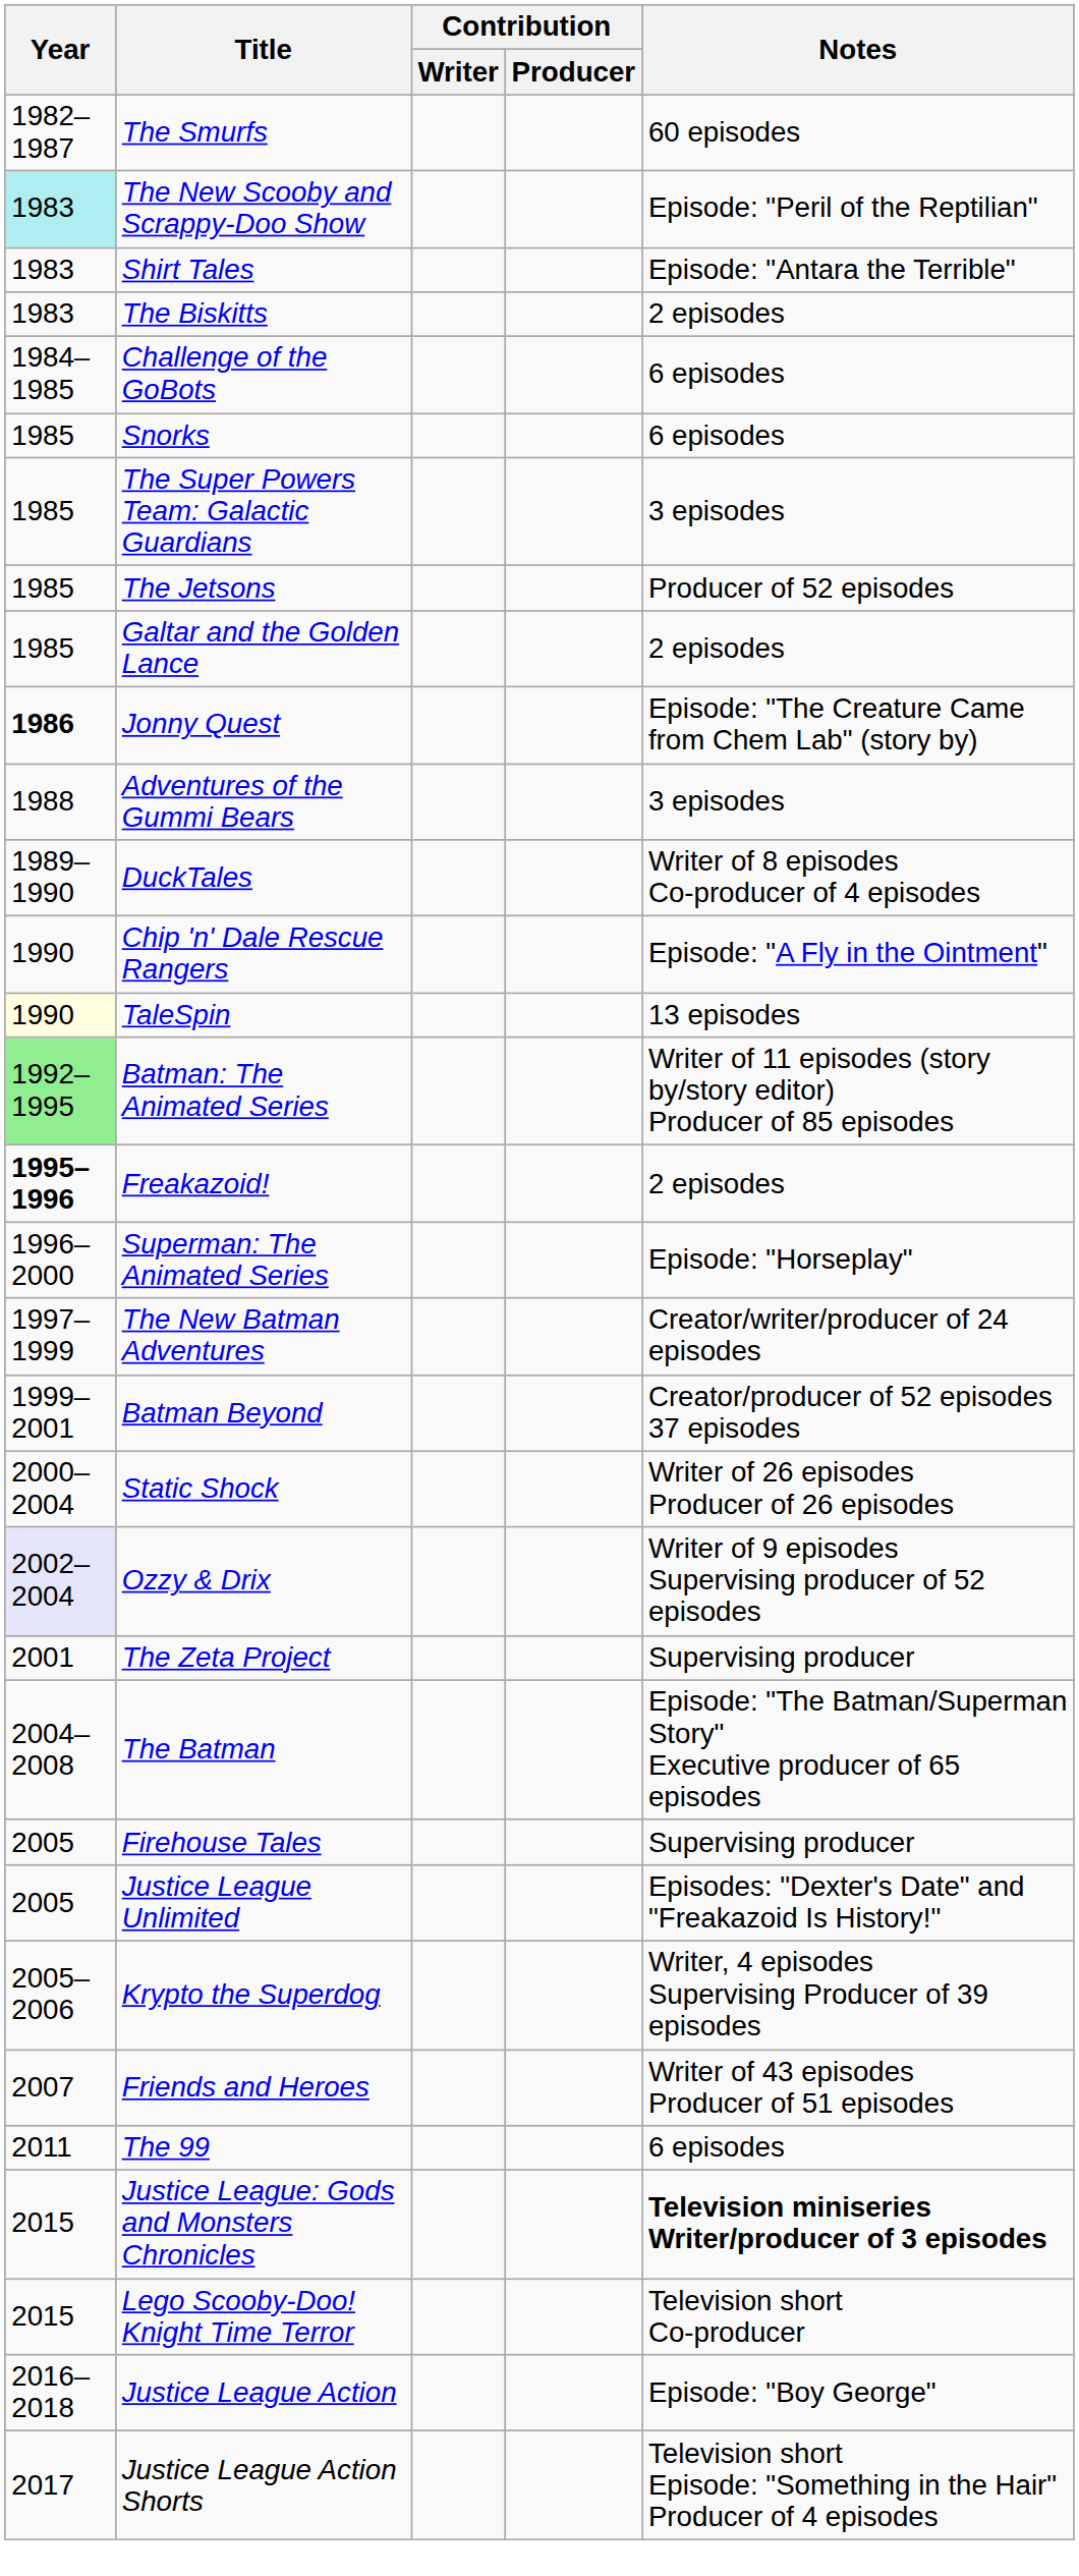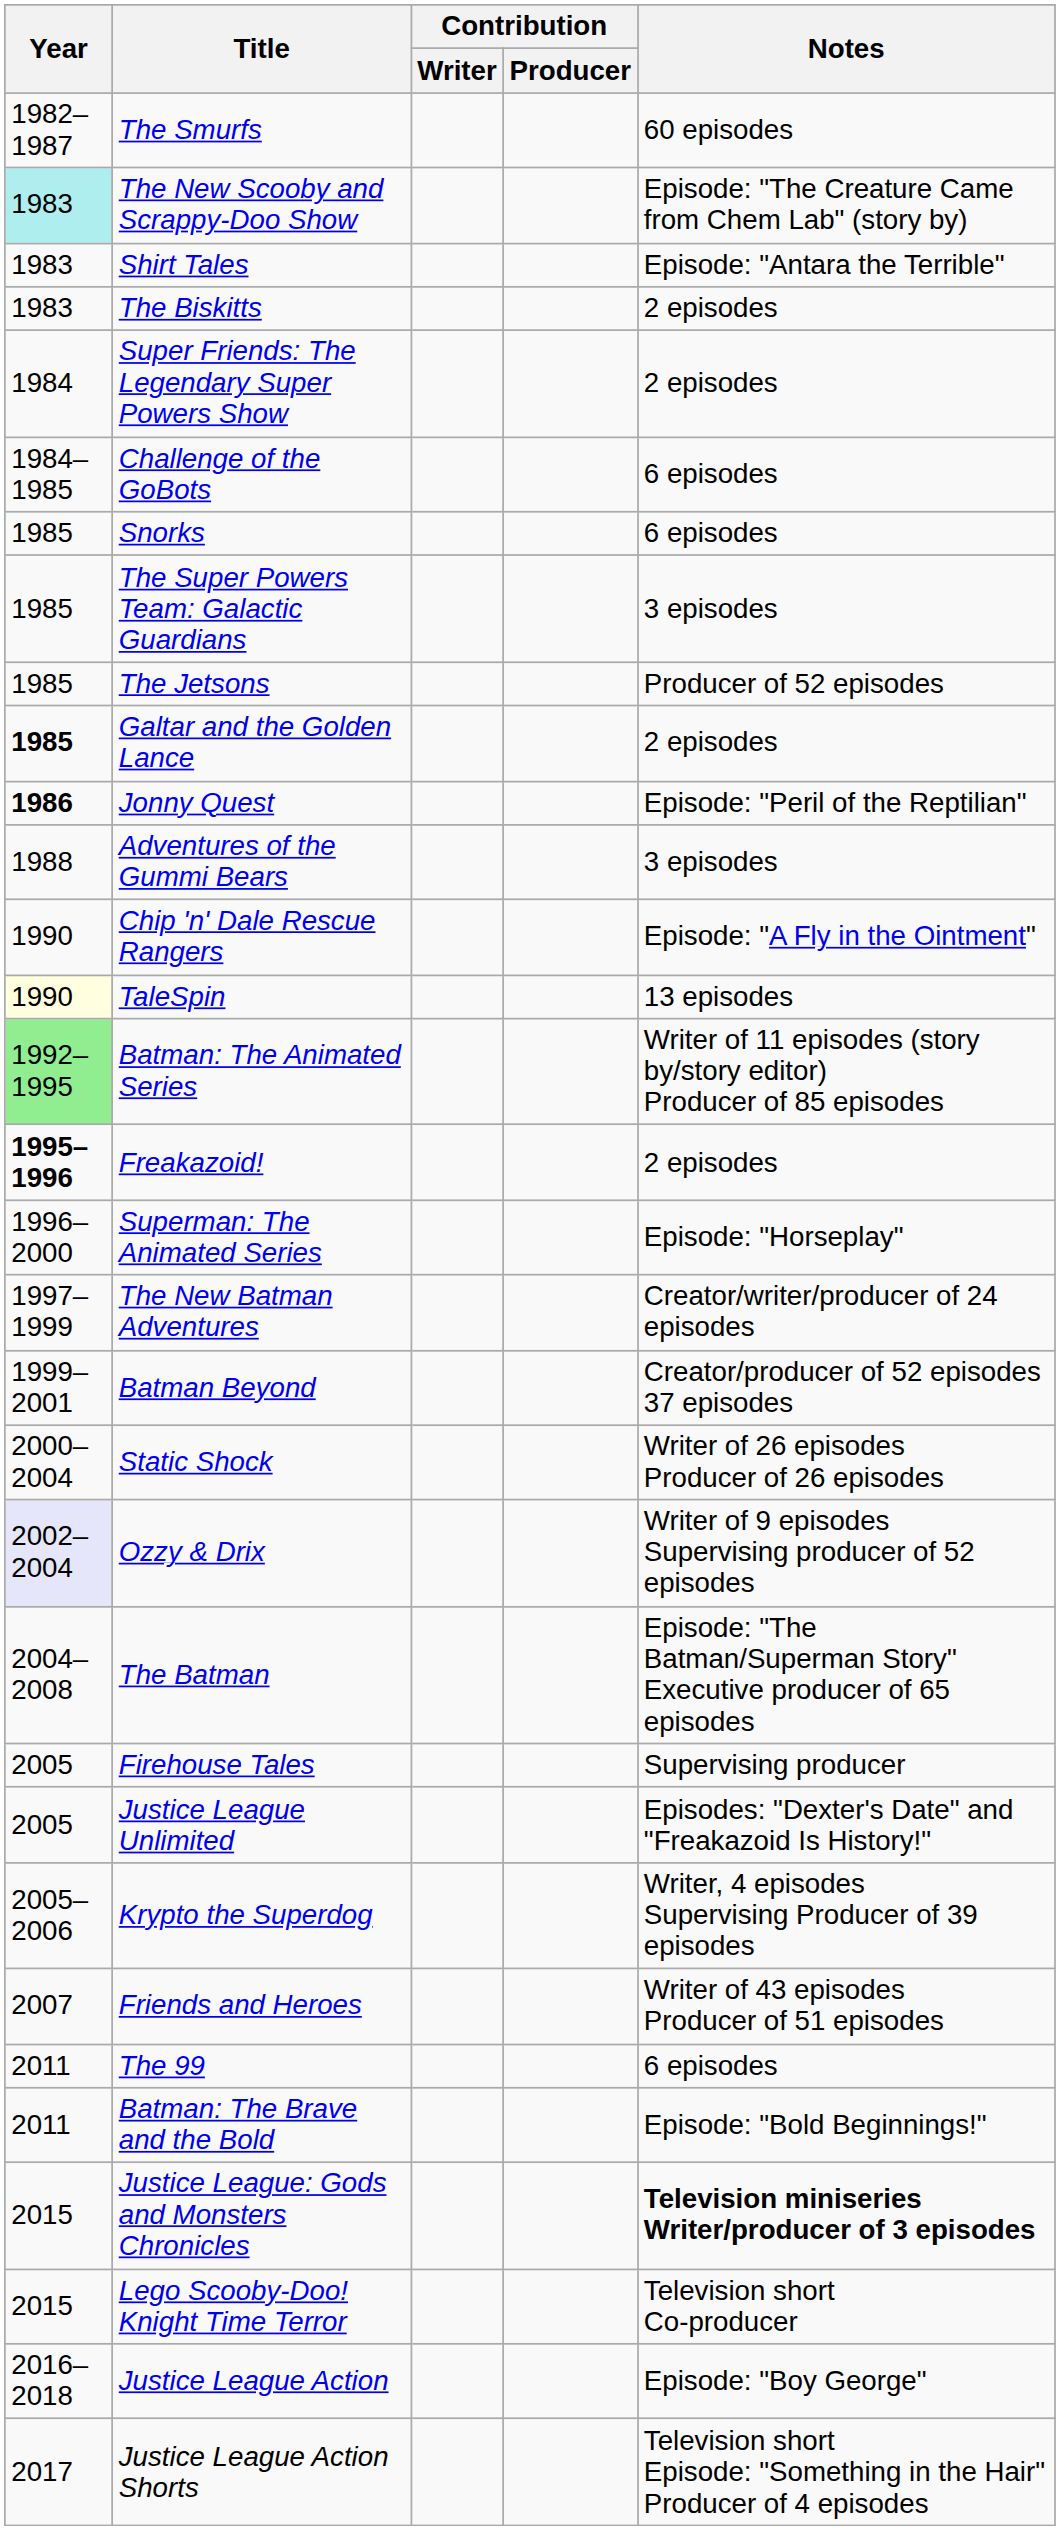The New Scooby and Scrappy-Doo Show | Notes: Episode: "Peril of the Reptilian" -> Episode: "The Creature Came from Chem Lab" (story by)
+ row: 1984 | Super Friends: The Legendary Super Powers Show | 2 episodes
Galtar and the Golden Lance | Year: normal -> bold
Jonny Quest | Notes: Episode: "The Creature Came from Chem Lab" (story by) -> Episode: "Peril of the Reptilian"
- row: 1989–1990 | DuckTales | Writer of 8 episodes Co-producer of 4 episodes
- row: 2001 | The Zeta Project | Supervising producer
+ row: 2011 | Batman: The Brave and the Bold | Episode: "Bold Beginnings!"
